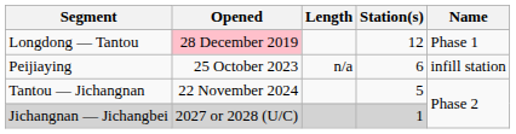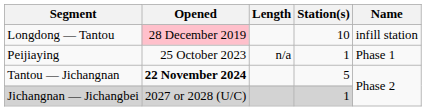Longdong — Tantou | Station(s): 12 -> 10
Longdong — Tantou | Name: Phase 1 -> infill station
Peijiaying | Station(s): 6 -> 1
Peijiaying | Name: infill station -> Phase 1
Tantou — Jichangnan | Opened: normal -> bold
